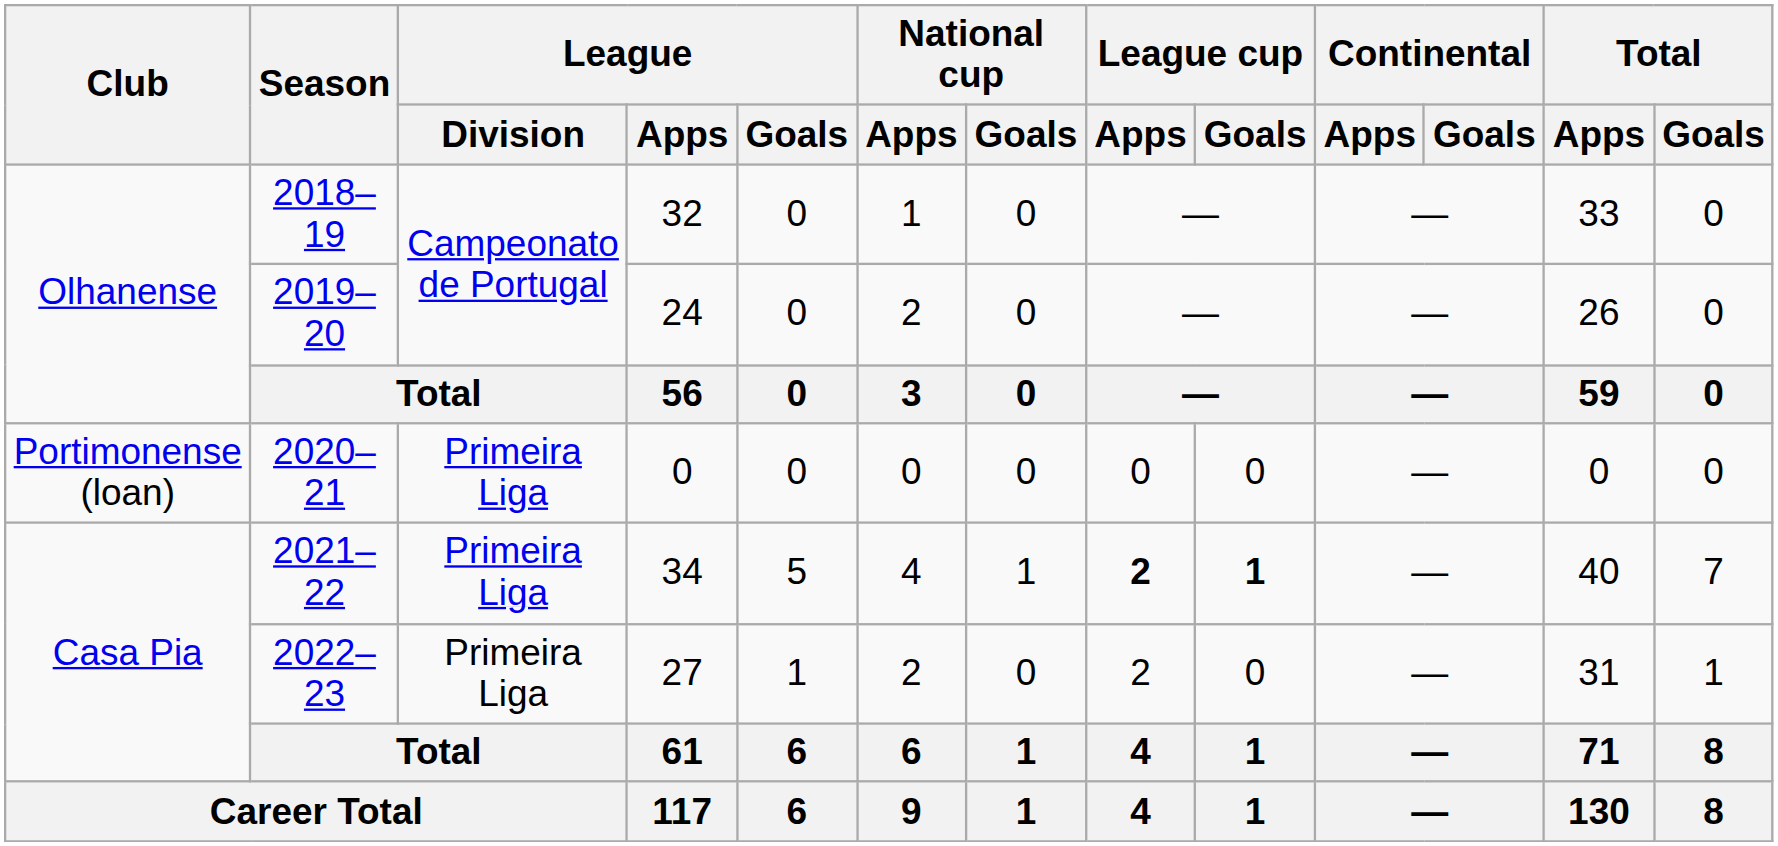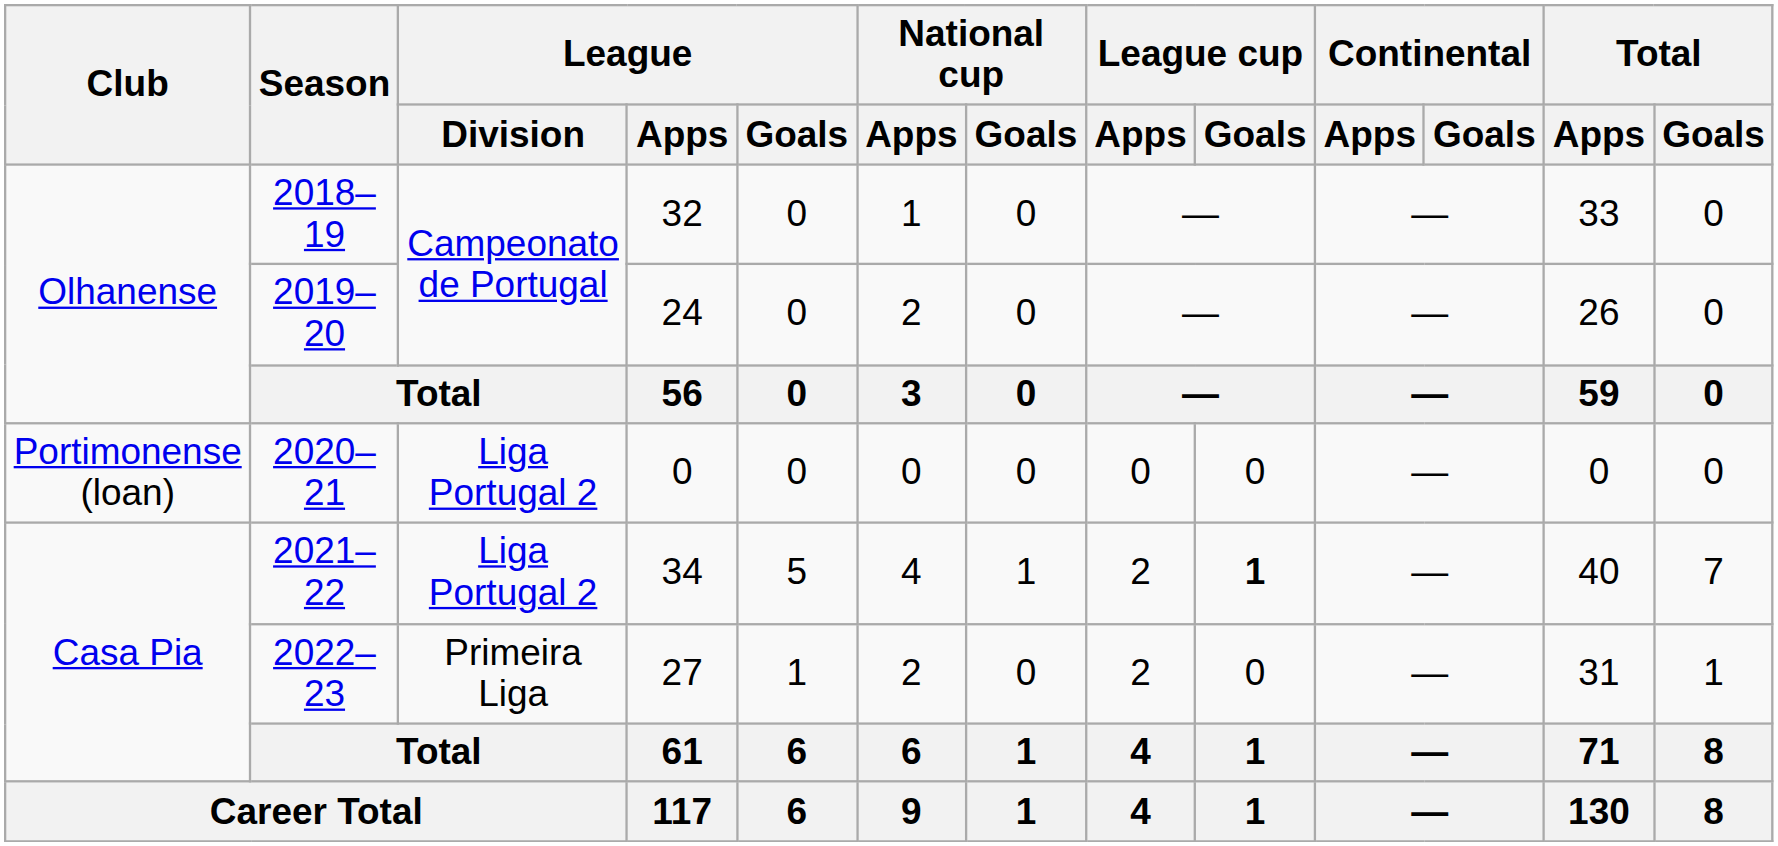2020–21 | League / Division: Primeira Liga -> Liga Portugal 2
2021–22 | League / Division: Primeira Liga -> Liga Portugal 2
2021–22 | League cup / Apps: bold -> normal
